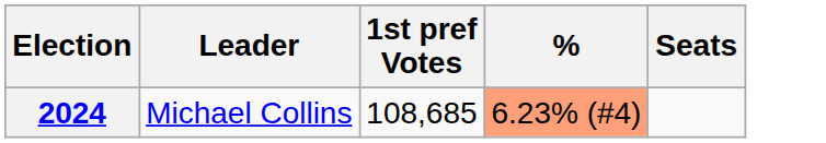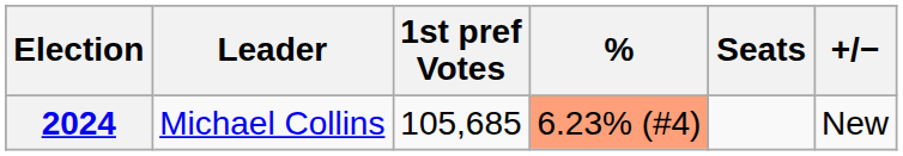+ column: +/− | New
2024 | 1st pref Votes: 108,685 -> 105,685
